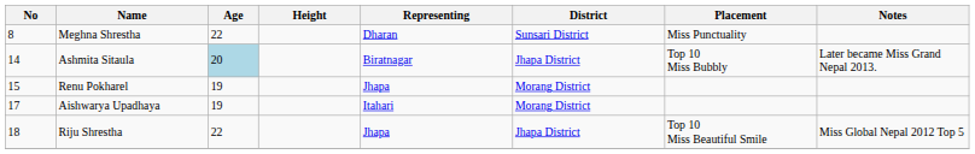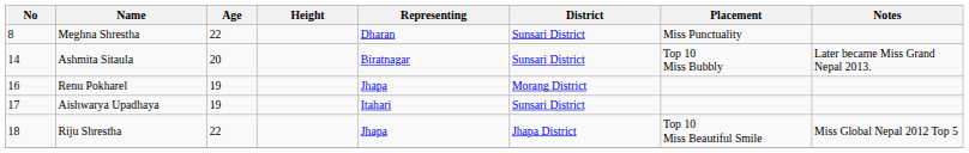Ashmita Sitaula | Age: lightblue background -> no background
Ashmita Sitaula | District: Jhapa District -> Sunsari District
Renu Pokharel | No: 15 -> 16
Aishwarya Upadhaya | District: Morang District -> Sunsari District
